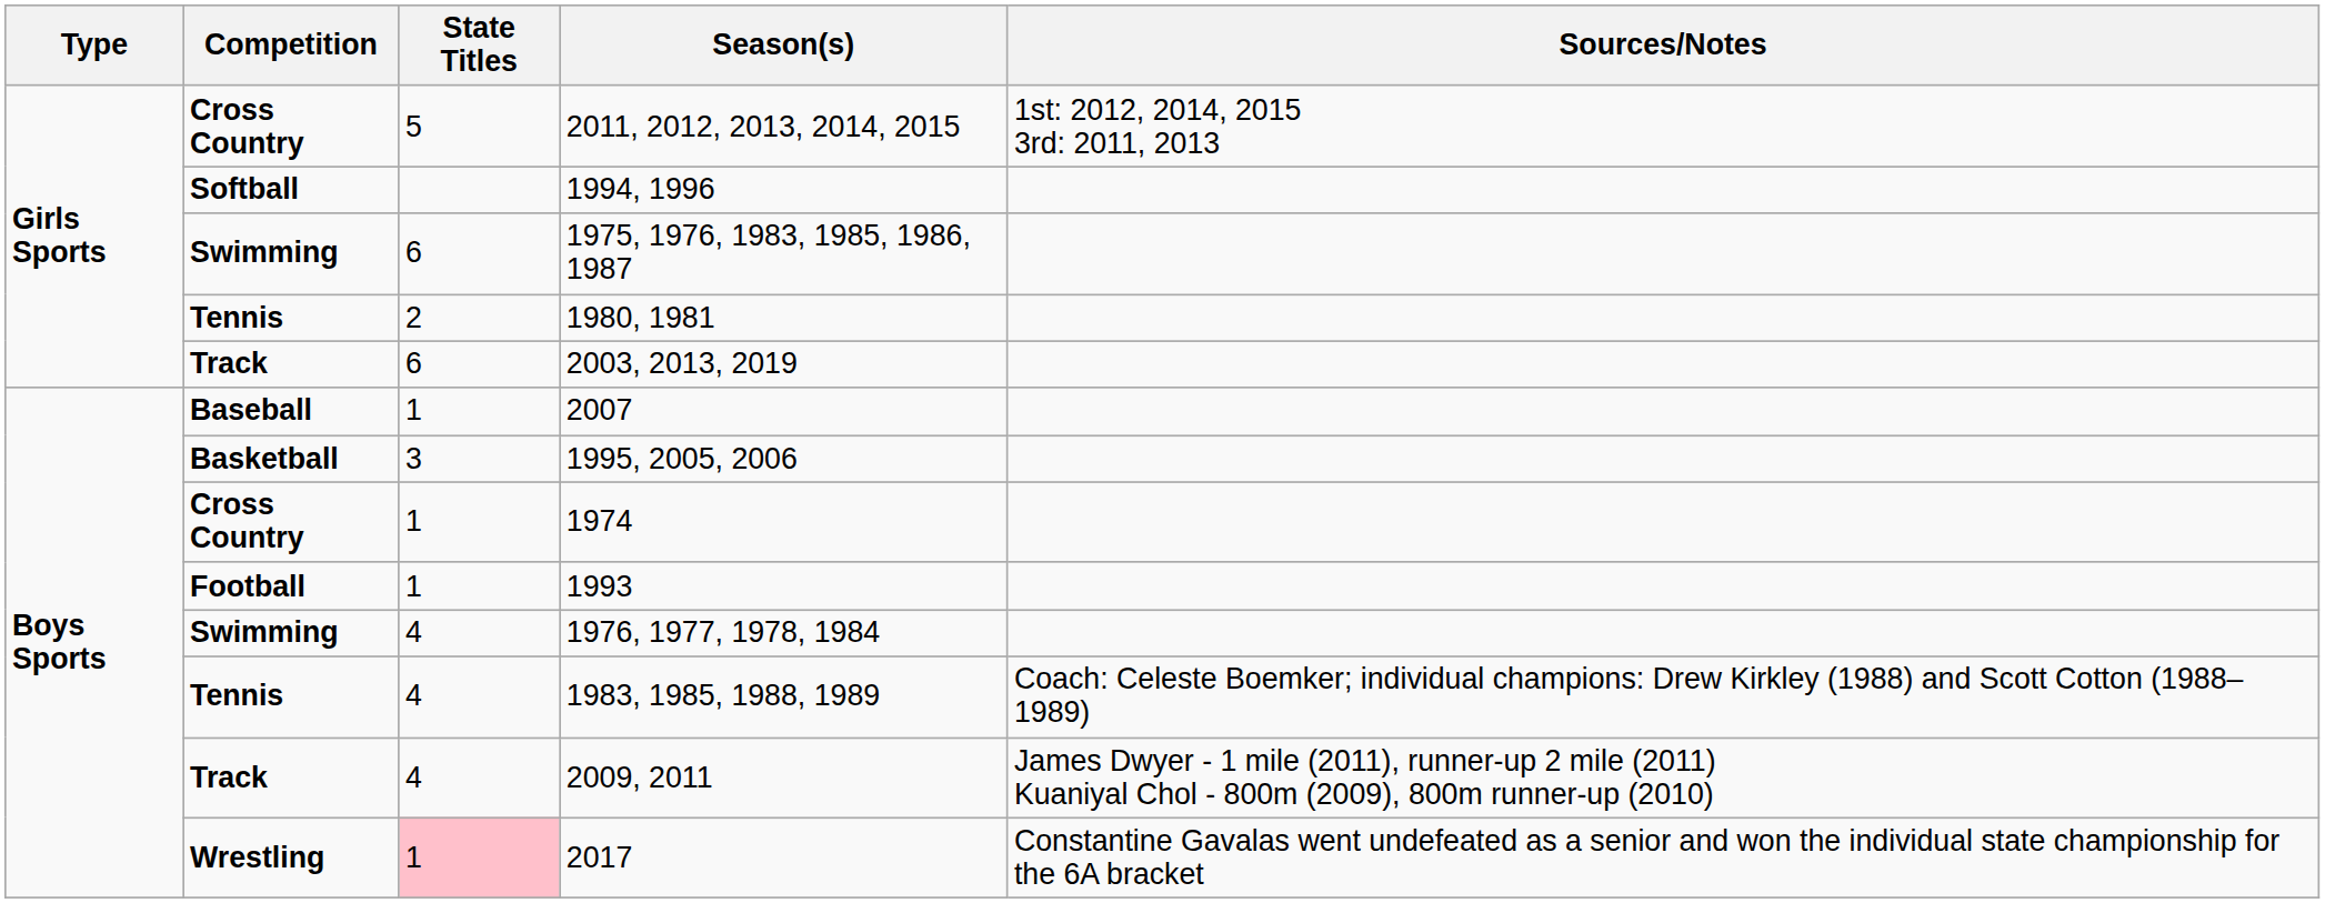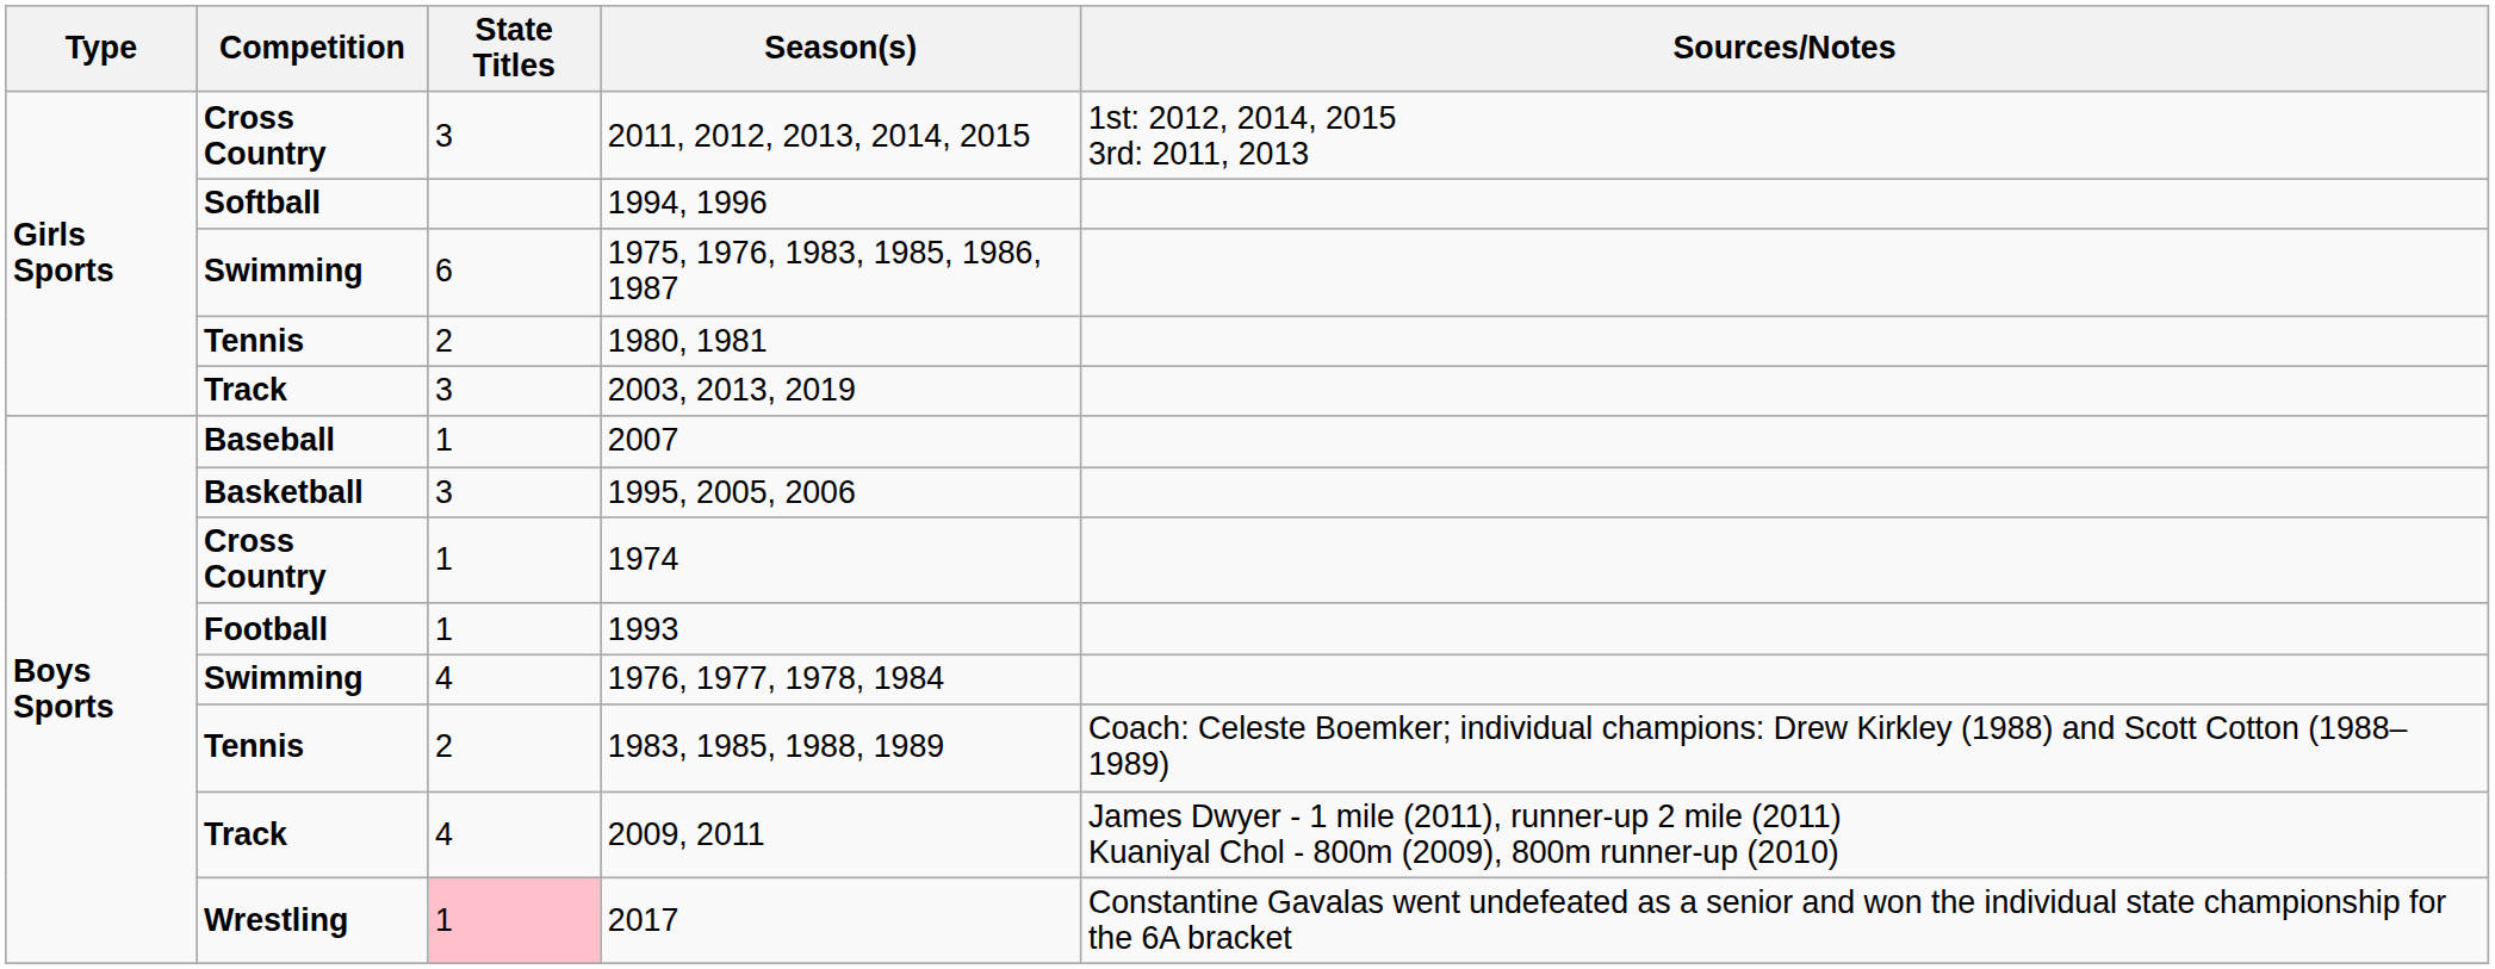2011, 2012, 2013, 2014, 2015 | State Titles: 5 -> 3
2003, 2013, 2019 | State Titles: 6 -> 3
1983, 1985, 1988, 1989 | State Titles: 4 -> 2
